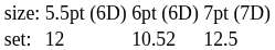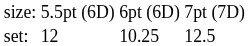set: | column 3: 10.52 -> 10.25
